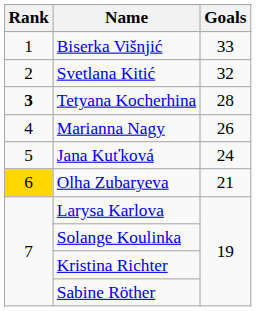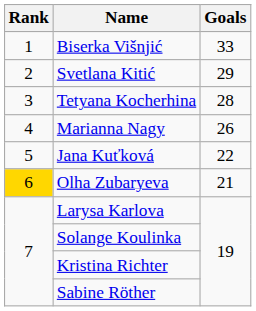Svetlana Kitić | Goals: 32 -> 29
Tetyana Kocherhina | Rank: bold -> normal
Jana Kuťková | Goals: 24 -> 22
